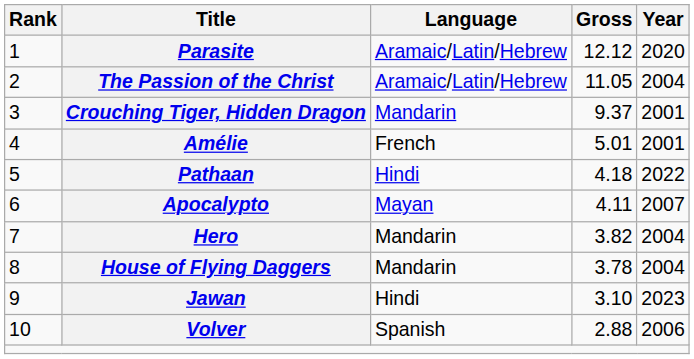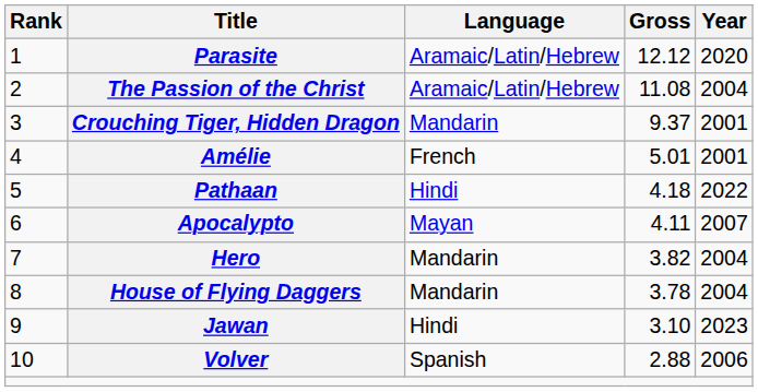The Passion of the Christ | Gross: 11.05 -> 11.08
